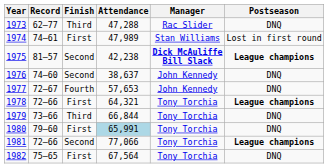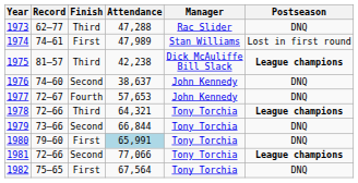1975 | Finish: Second -> Third
1975 | Manager: bold -> normal
1978 | Finish: First -> Third
1979 | Finish: Third -> Second
